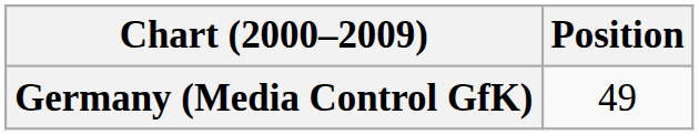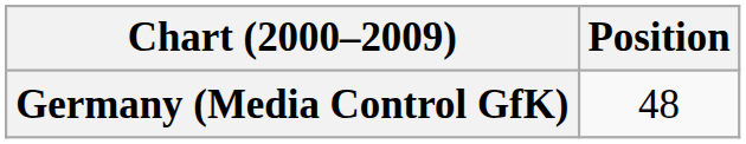Germany (Media Control GfK) | Position: 49 -> 48
